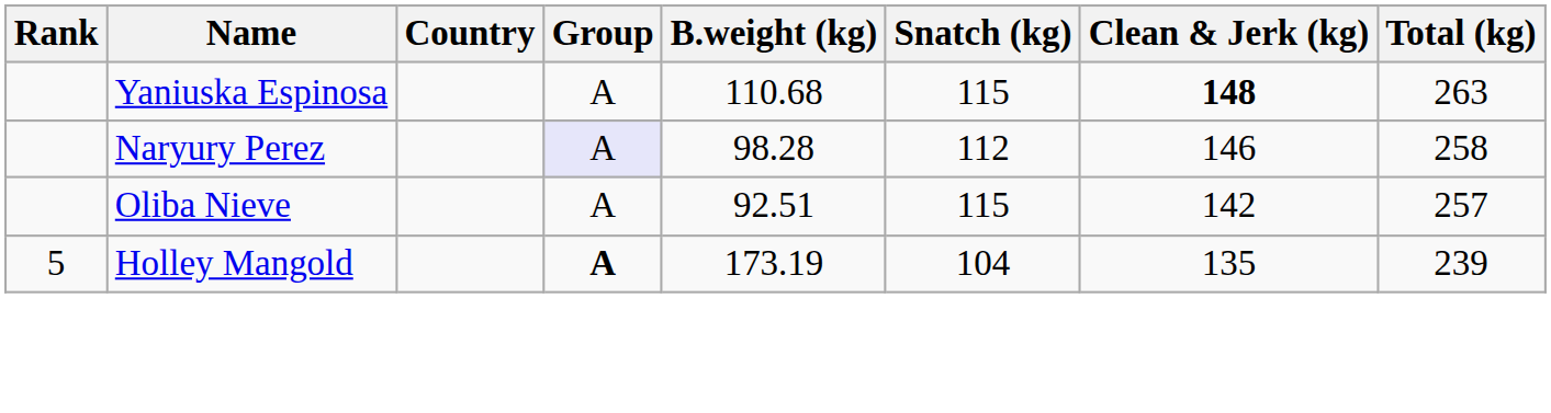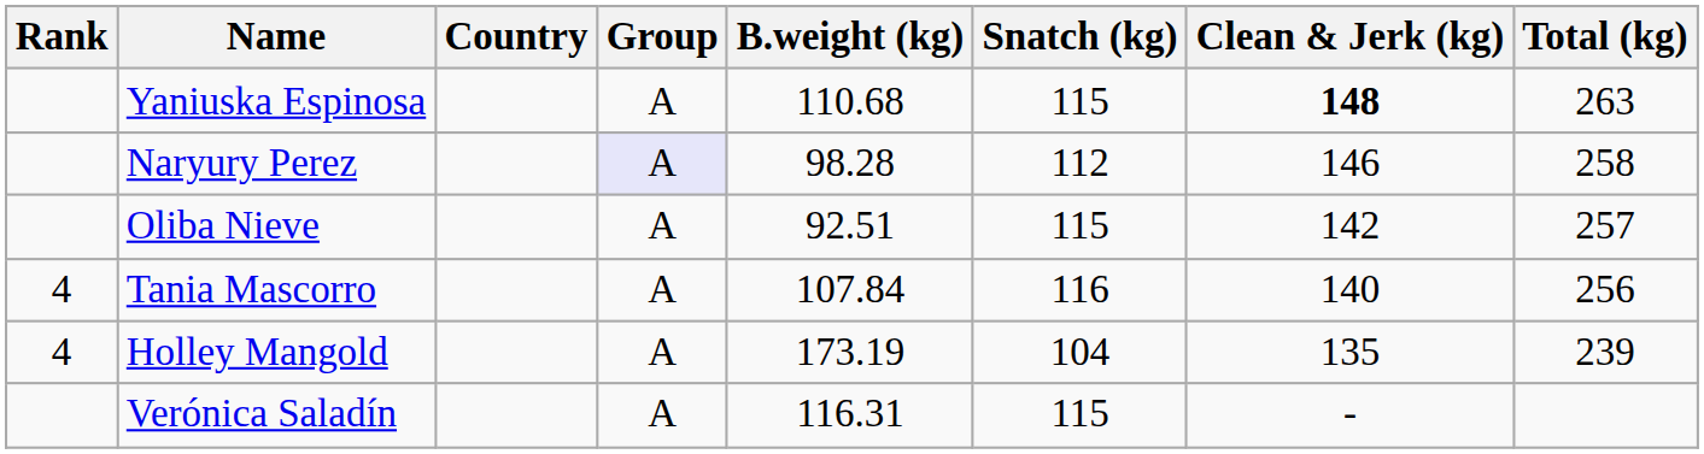+ row: 4 | Tania Mascorro | A | 107.84 | 116 | 140 | 256
Holley Mangold | Rank: 5 -> 4
Holley Mangold | Group: bold -> normal
+ row: Verónica Saladín | A | 116.31 | 115 | -
